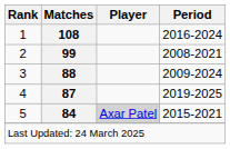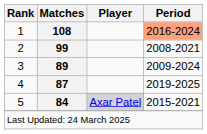1 | Period: no background -> lightsalmon background
3 | Matches: 88 -> 89
